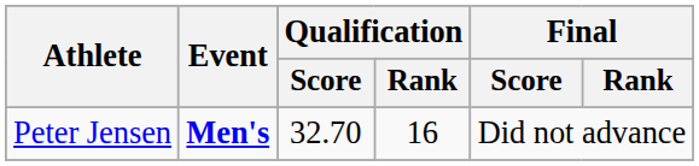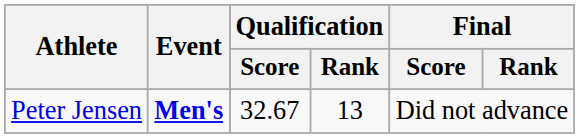Peter Jensen | Qualification / Score: 32.70 -> 32.67
Peter Jensen | Qualification / Rank: 16 -> 13
